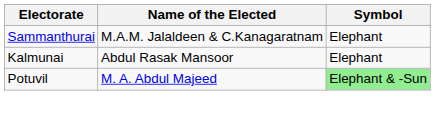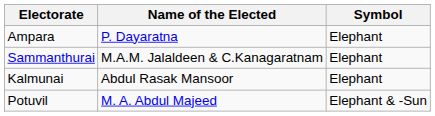+ row: Ampara | P. Dayaratna | Elephant
Potuvil | Symbol: lightgreen background -> no background
